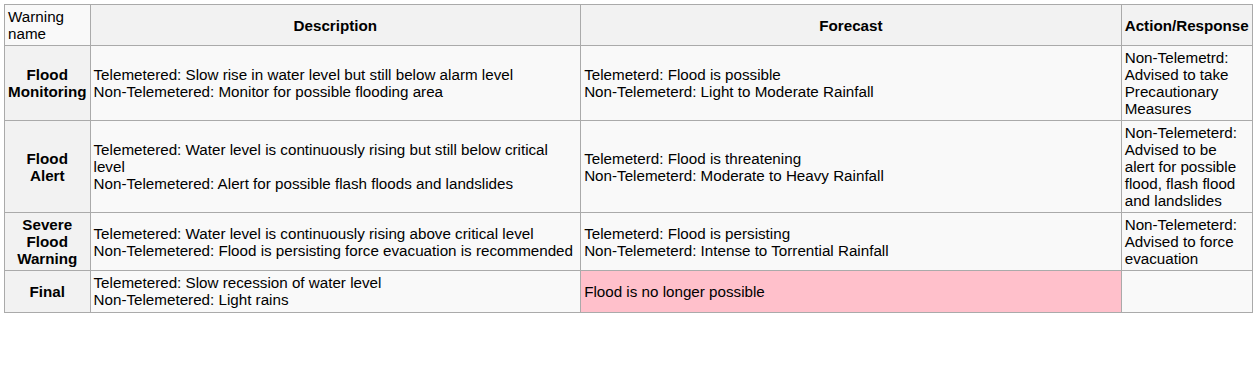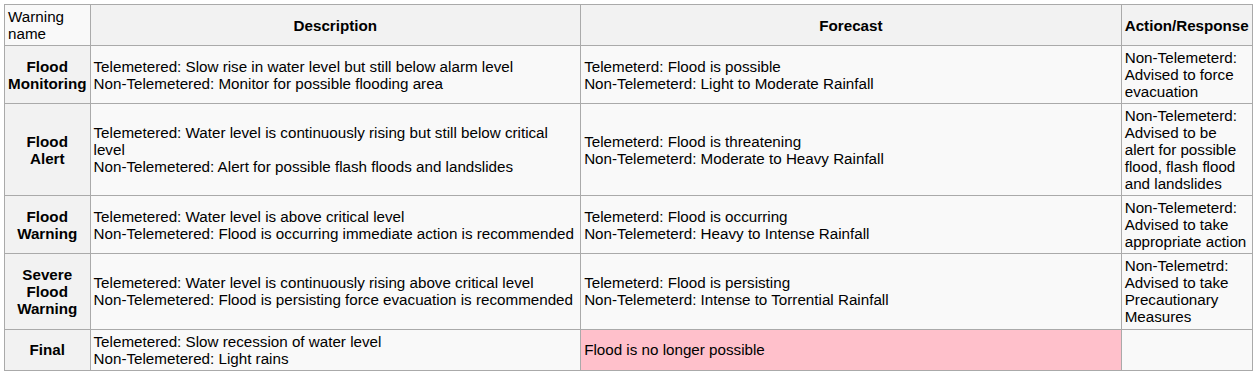Flood Monitoring | column 4: Non-Telemetrd: Advised to take Precautionary Measures -> Non-Telemeterd: Advised to force evacuation
+ row: Flood Warning | Telemetered: Water level is above critical level Non-Telemetered: Flood is occurring immediate action is recommended | Telemeterd: Flood is occurring Non-Telemeterd: Heavy to Intense Rainfall | Non-Telemeterd: Advised to take appropriate action
Severe Flood Warning | column 4: Non-Telemeterd: Advised to force evacuation -> Non-Telemetrd: Advised to take Precautionary Measures
